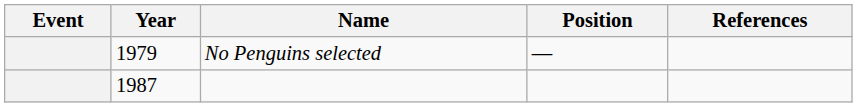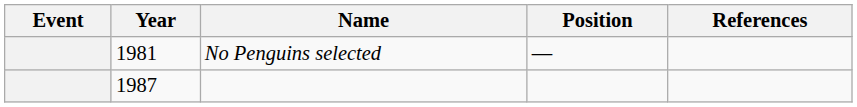No Penguins selected | Year: 1979 -> 1981
